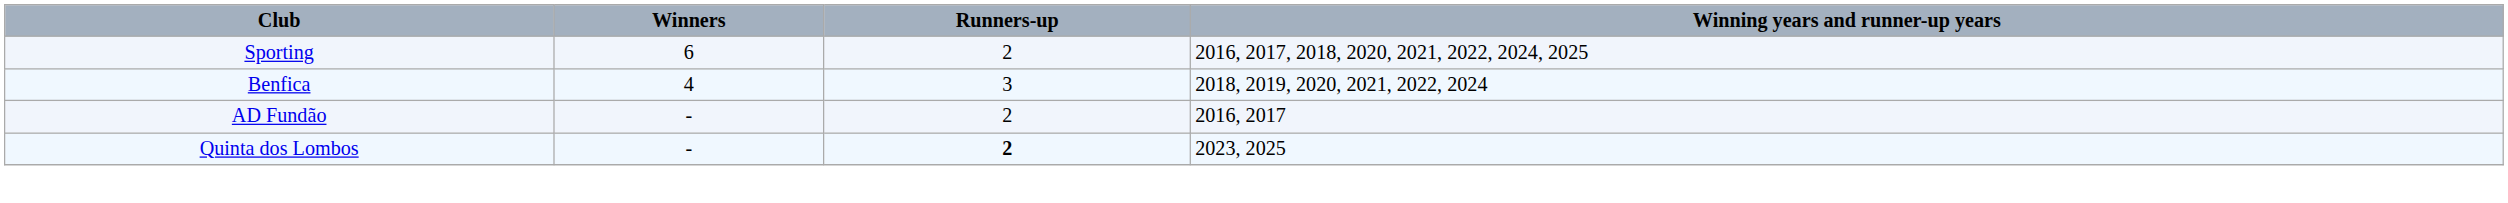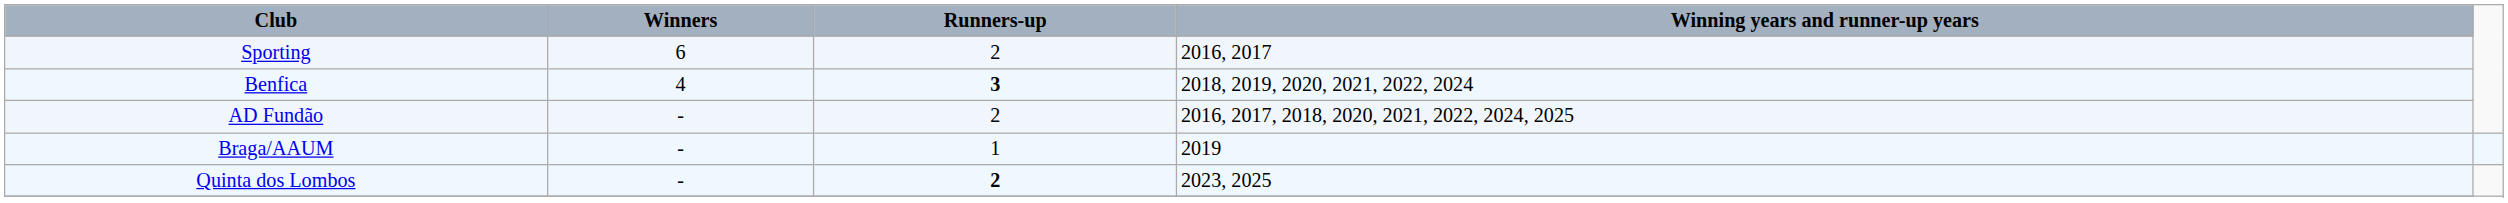Sporting | Winning years and runner-up years: 2016, 2017, 2018, 2020, 2021, 2022, 2024, 2025 -> 2016, 2017
Benfica | Runners-up: normal -> bold
AD Fundão | Winning years and runner-up years: 2016, 2017 -> 2016, 2017, 2018, 2020, 2021, 2022, 2024, 2025
+ row: Braga/AAUM | - | 1 | 2019
